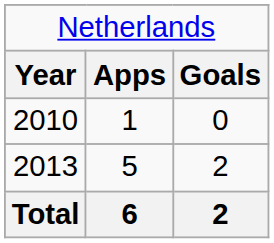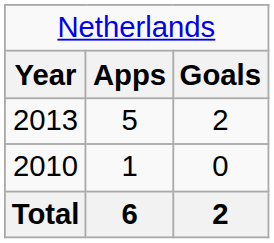rows swapped: 2010 <-> 2013
